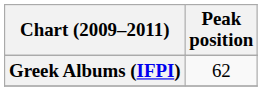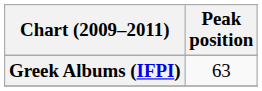Greek Albums (IFPI) | Peak position: 62 -> 63
